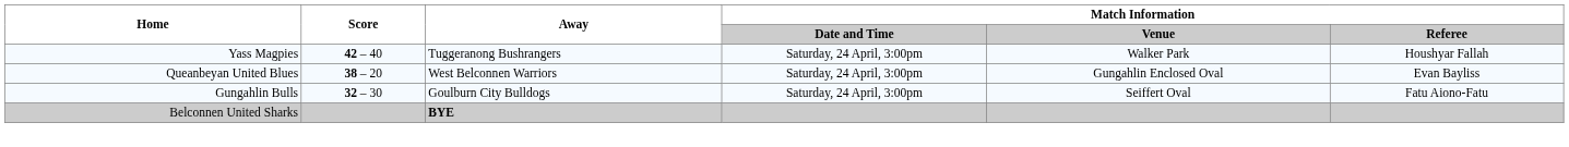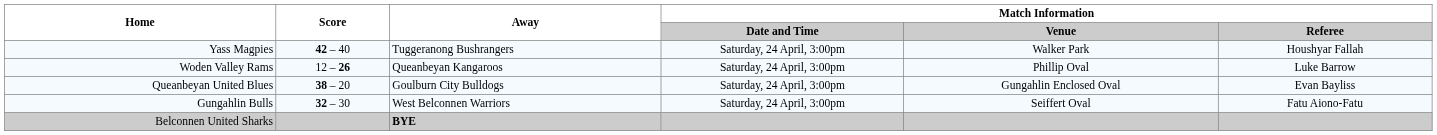+ row: Woden Valley Rams | 12 – 26 | Queanbeyan Kangaroos | Saturday, 24 April, 3:00pm | Phillip Oval | Luke Barrow
Queanbeyan United Blues | Away: West Belconnen Warriors -> Goulburn City Bulldogs
Gungahlin Bulls | Away: Goulburn City Bulldogs -> West Belconnen Warriors
